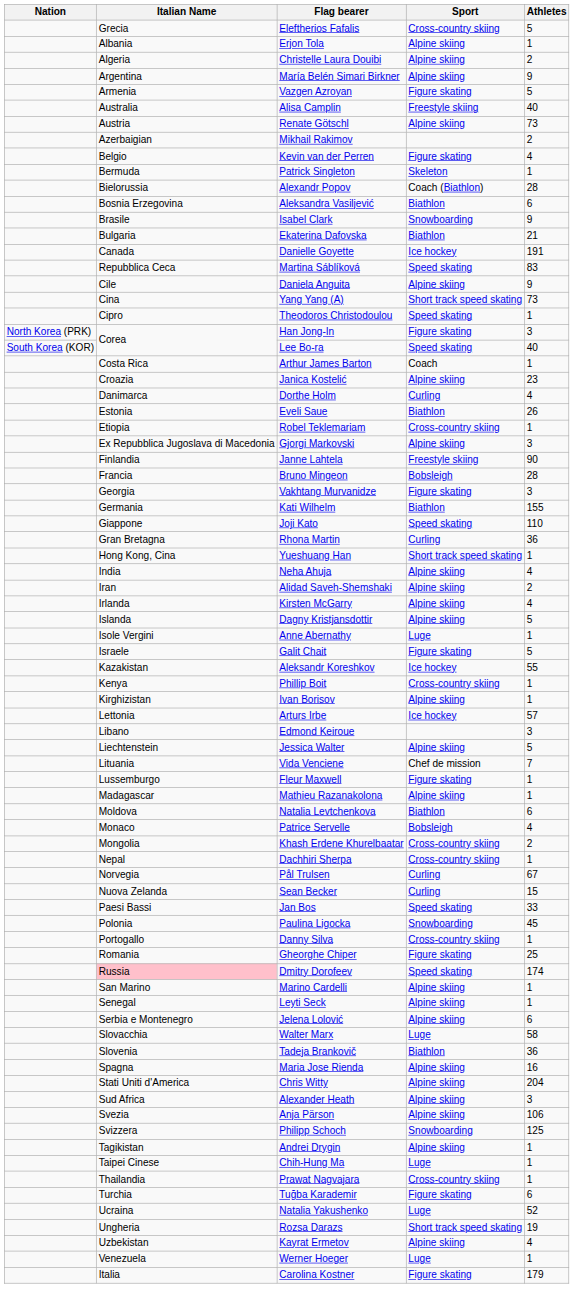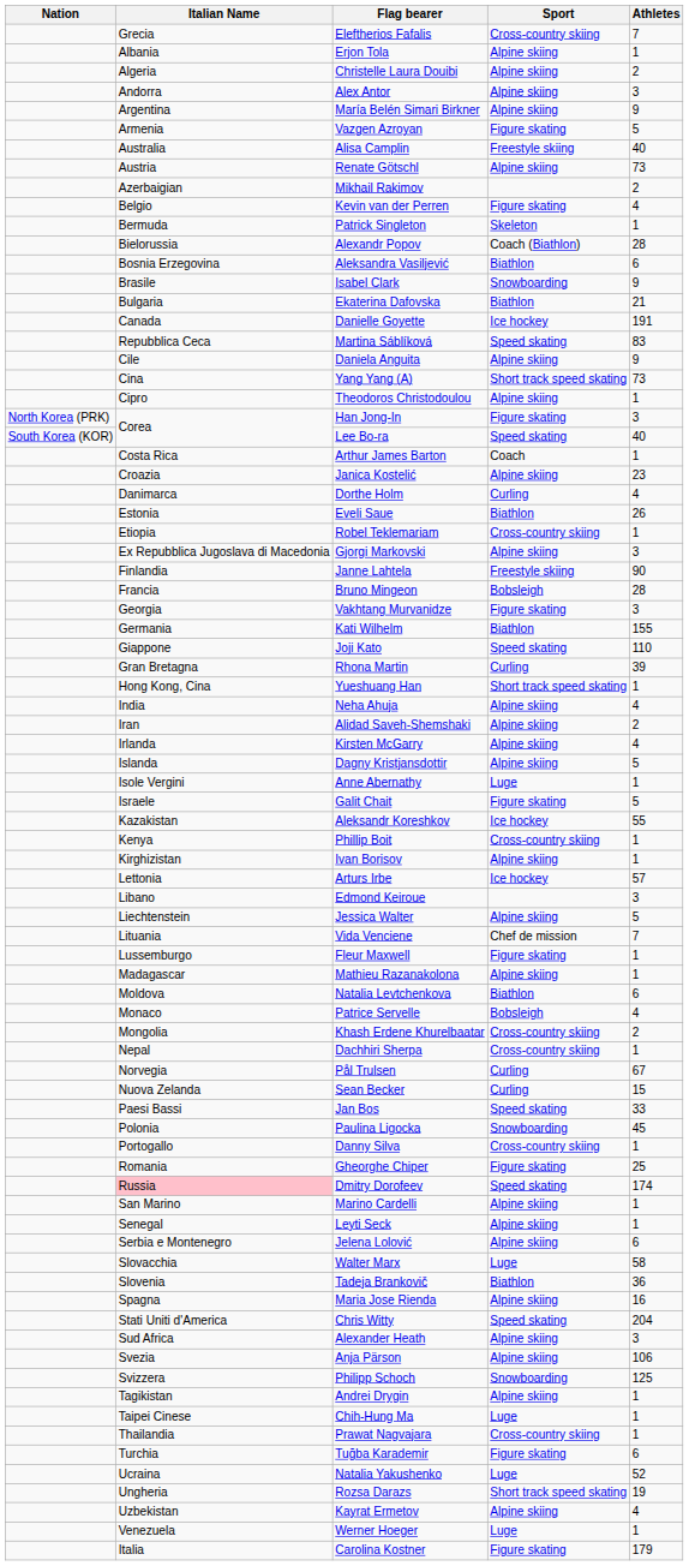Eleftherios Fafalis | Athletes: 5 -> 7
+ row: Andorra | Alex Antor | Alpine skiing | 3
Theodoros Christodoulou | Sport: Speed skating -> Alpine skiing
Rhona Martin | Athletes: 36 -> 39
Chris Witty | Sport: Alpine skiing -> Speed skating
